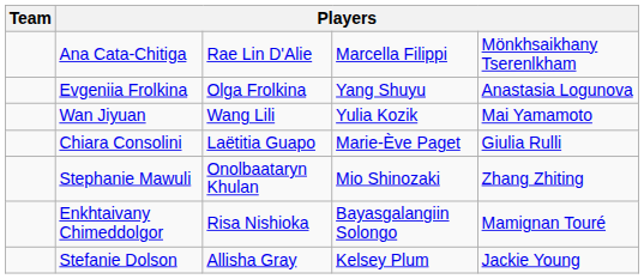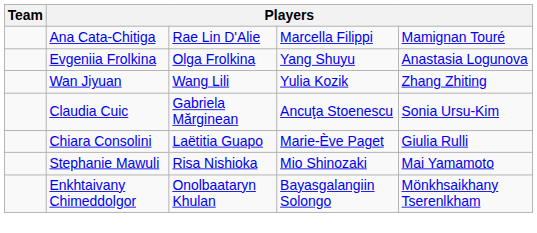Ana Cata-Chitiga | column 5: Mönkhsaikhany Tserenlkham -> Mamignan Touré
Wan Jiyuan | column 5: Mai Yamamoto -> Zhang Zhiting
+ row: Claudia Cuic | Gabriela Mărginean | Ancuţa Stoenescu | Sonia Ursu-Kim
Stephanie Mawuli | column 3: Onolbaataryn Khulan -> Risa Nishioka
Stephanie Mawuli | column 5: Zhang Zhiting -> Mai Yamamoto
Enkhtaivany Chimeddolgor | column 3: Risa Nishioka -> Onolbaataryn Khulan
Enkhtaivany Chimeddolgor | column 5: Mamignan Touré -> Mönkhsaikhany Tserenlkham
- row: Stefanie Dolson | Allisha Gray | Kelsey Plum | Jackie Young
